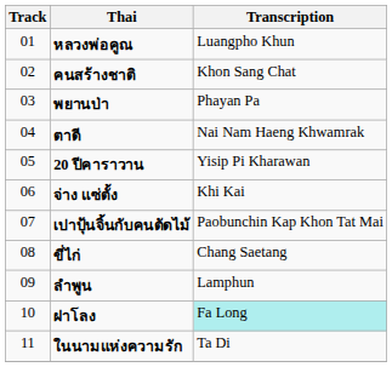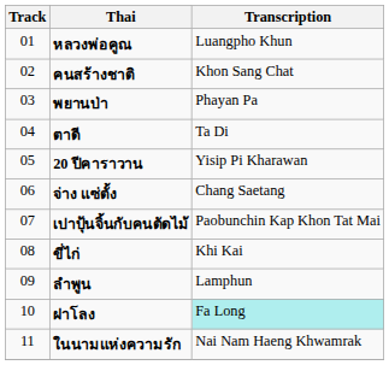ตาดี | Transcription: Nai Nam Haeng Khwamrak -> Ta Di
จ่าง แซ่ตั้ง | Transcription: Khi Kai -> Chang Saetang
ขี่ไก่ | Transcription: Chang Saetang -> Khi Kai
ในนามแห่งความรัก | Transcription: Ta Di -> Nai Nam Haeng Khwamrak
